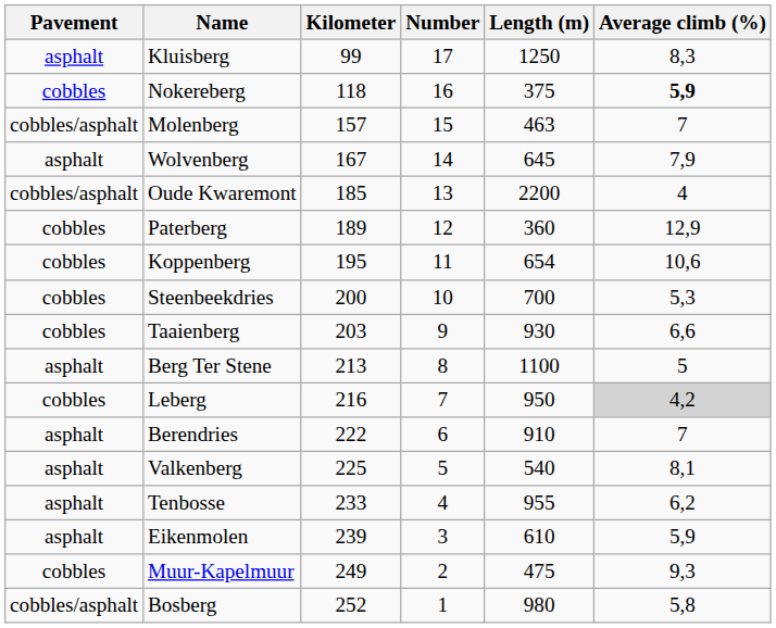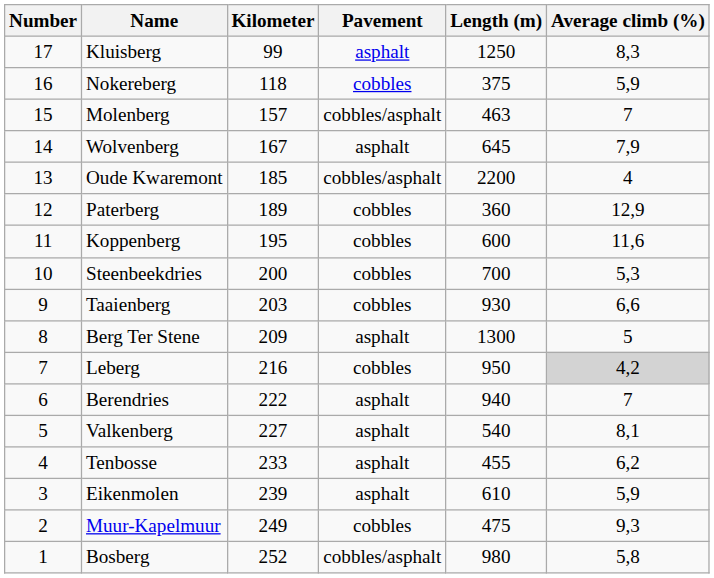columns swapped: Number <-> Pavement
Nokereberg | Average climb (%): bold -> normal
Koppenberg | Length (m): 654 -> 600
Koppenberg | Average climb (%): 10,6 -> 11,6
Berg Ter Stene | Kilometer: 213 -> 209
Berg Ter Stene | Length (m): 1100 -> 1300
Berendries | Length (m): 910 -> 940
Valkenberg | Kilometer: 225 -> 227
Tenbosse | Length (m): 955 -> 455
